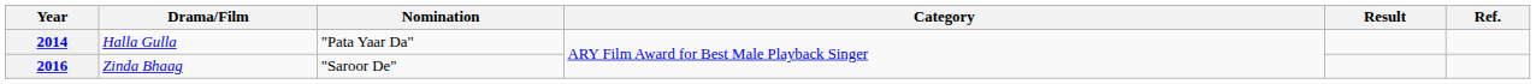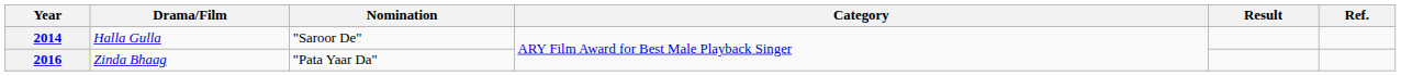2014 | Nomination: "Pata Yaar Da" -> "Saroor De"
2016 | Nomination: "Saroor De" -> "Pata Yaar Da"
